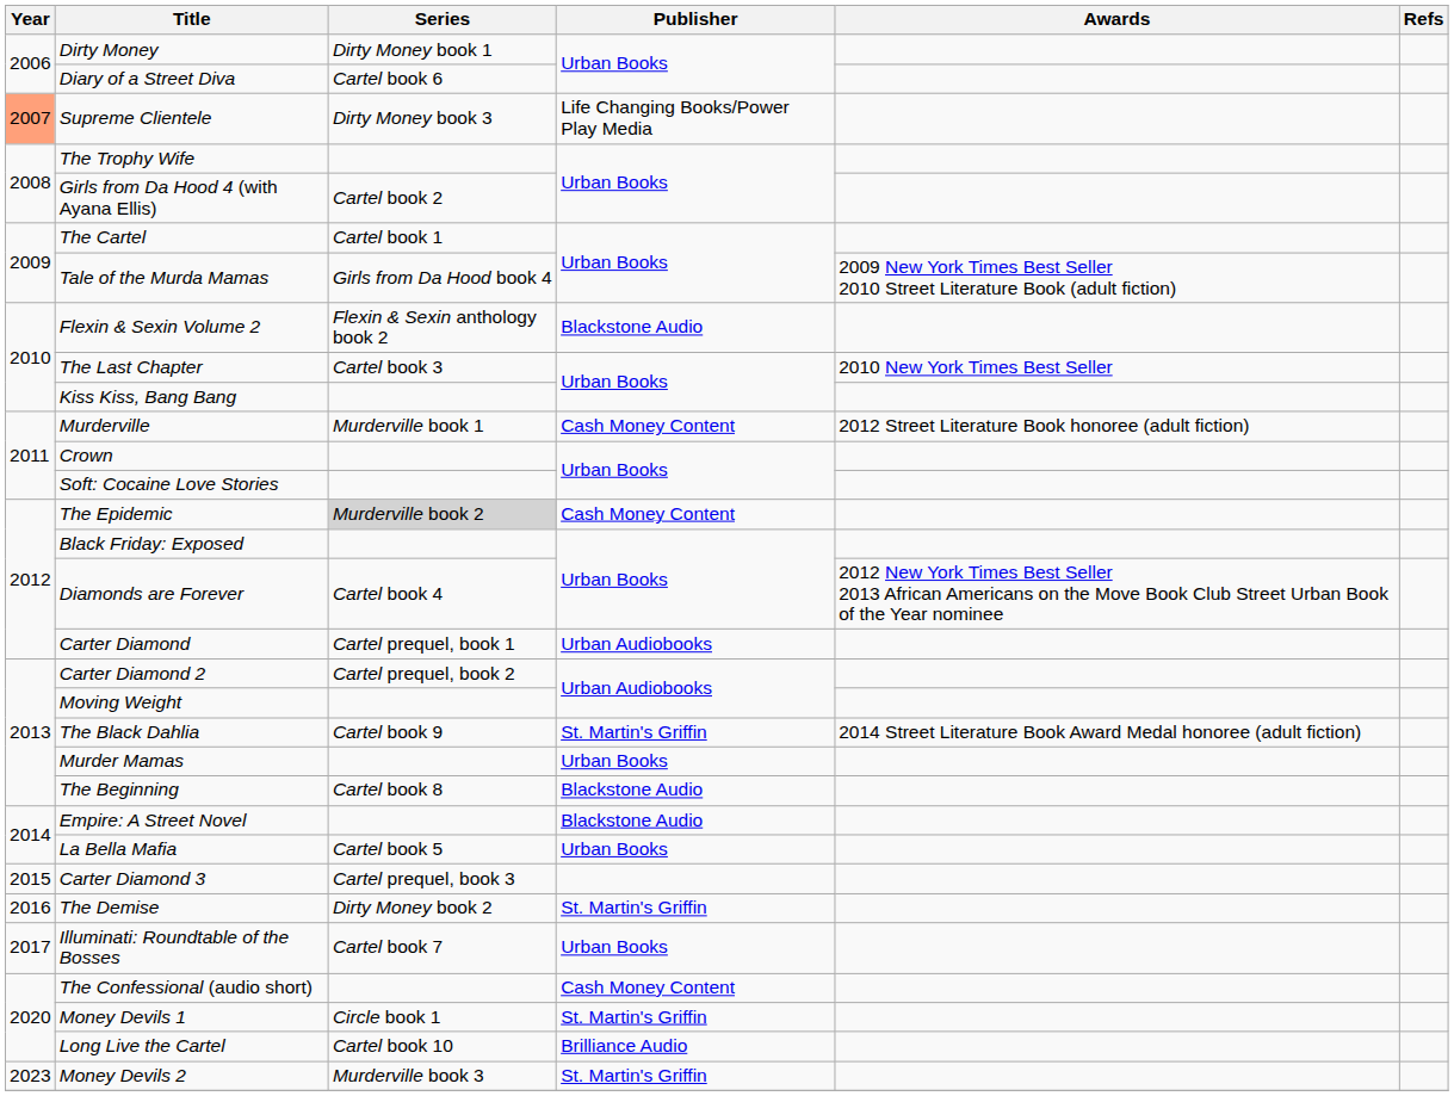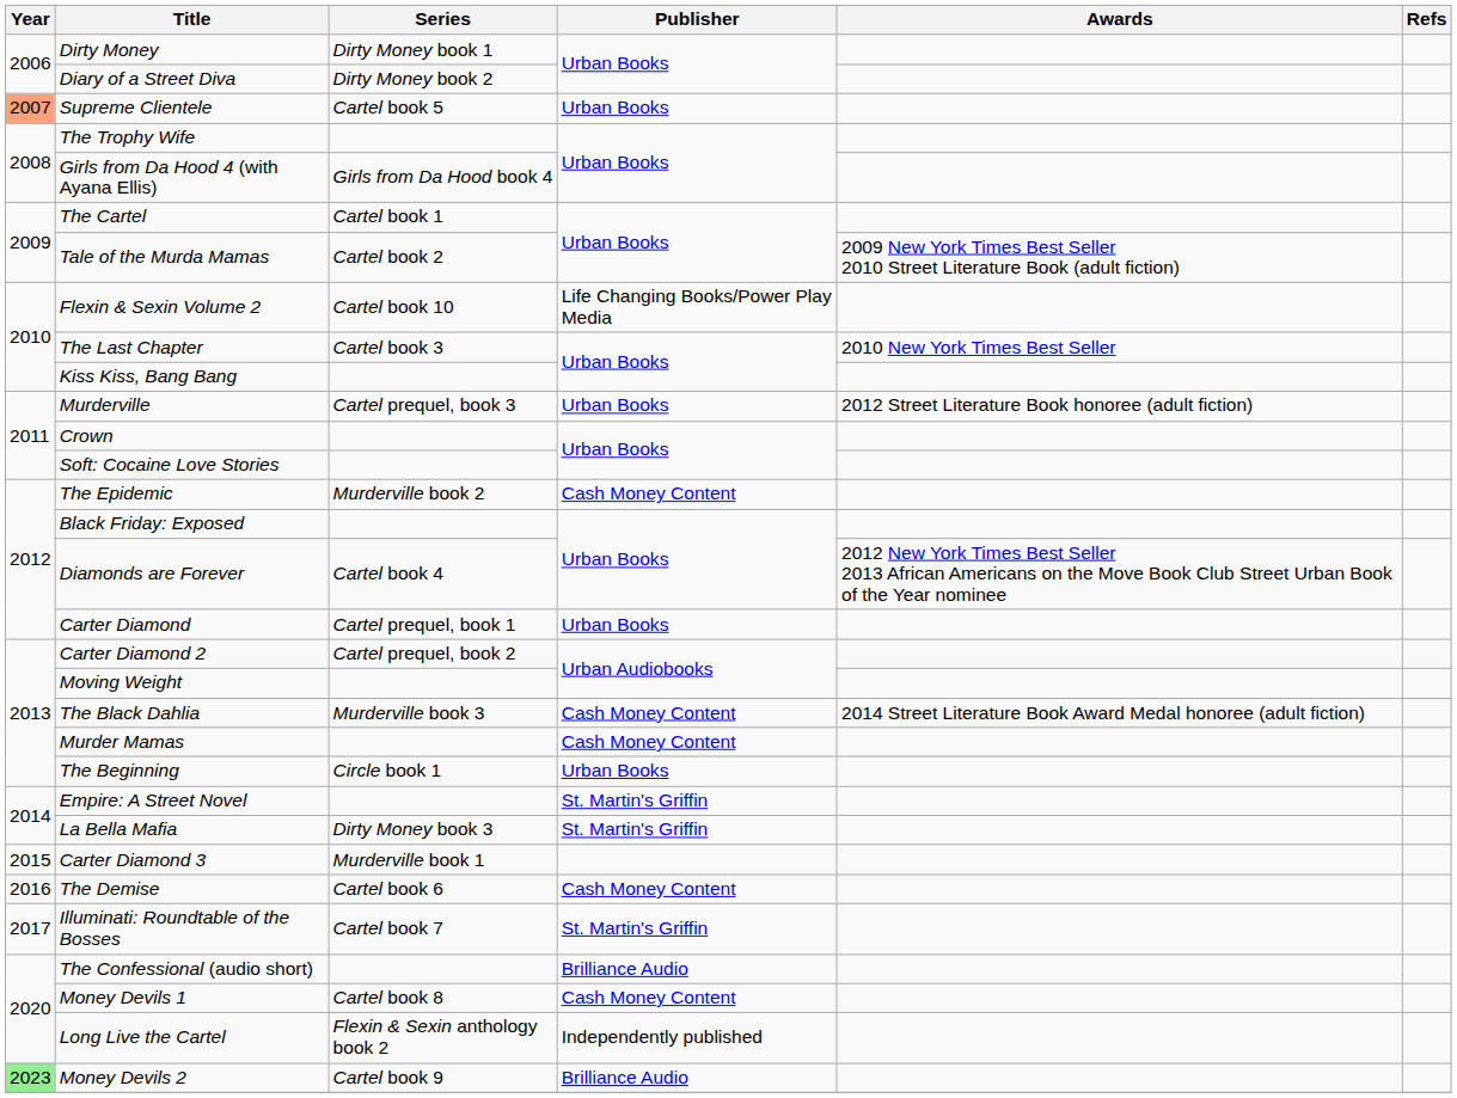Diary of a Street Diva | Series: Cartel book 6 -> Dirty Money book 2
Supreme Clientele | Series: Dirty Money book 3 -> Cartel book 5
Supreme Clientele | Publisher: Life Changing Books/Power Play Media -> Urban Books
Girls from Da Hood 4 (with Ayana Ellis) | Series: Cartel book 2 -> Girls from Da Hood book 4
Tale of the Murda Mamas | Series: Girls from Da Hood book 4 -> Cartel book 2
Flexin & Sexin Volume 2 | Series: Flexin & Sexin anthology book 2 -> Cartel book 10
Flexin & Sexin Volume 2 | Publisher: Blackstone Audio -> Life Changing Books/Power Play Media
Murderville | Series: Murderville book 1 -> Cartel prequel, book 3
Murderville | Publisher: Cash Money Content -> Urban Books
The Epidemic | Series: lightgrey background -> no background
Carter Diamond | Publisher: Urban Audiobooks -> Urban Books
The Black Dahlia | Series: Cartel book 9 -> Murderville book 3
The Black Dahlia | Publisher: St. Martin's Griffin -> Cash Money Content
Murder Mamas | Publisher: Urban Books -> Cash Money Content
The Beginning | Series: Cartel book 8 -> Circle book 1
The Beginning | Publisher: Blackstone Audio -> Urban Books
Empire: A Street Novel | Publisher: Blackstone Audio -> St. Martin's Griffin
La Bella Mafia | Series: Cartel book 5 -> Dirty Money book 3
La Bella Mafia | Publisher: Urban Books -> St. Martin's Griffin
Carter Diamond 3 | Series: Cartel prequel, book 3 -> Murderville book 1
The Demise | Series: Dirty Money book 2 -> Cartel book 6
The Demise | Publisher: St. Martin's Griffin -> Cash Money Content
Illuminati: Roundtable of the Bosses | Publisher: Urban Books -> St. Martin's Griffin
The Confessional (audio short) | Publisher: Cash Money Content -> Brilliance Audio
Money Devils 1 | Series: Circle book 1 -> Cartel book 8
Money Devils 1 | Publisher: St. Martin's Griffin -> Cash Money Content
Long Live the Cartel | Series: Cartel book 10 -> Flexin & Sexin anthology book 2
Long Live the Cartel | Publisher: Brilliance Audio -> Independently published
Money Devils 2 | Year: no background -> lightgreen background
Money Devils 2 | Series: Murderville book 3 -> Cartel book 9
Money Devils 2 | Publisher: St. Martin's Griffin -> Brilliance Audio
